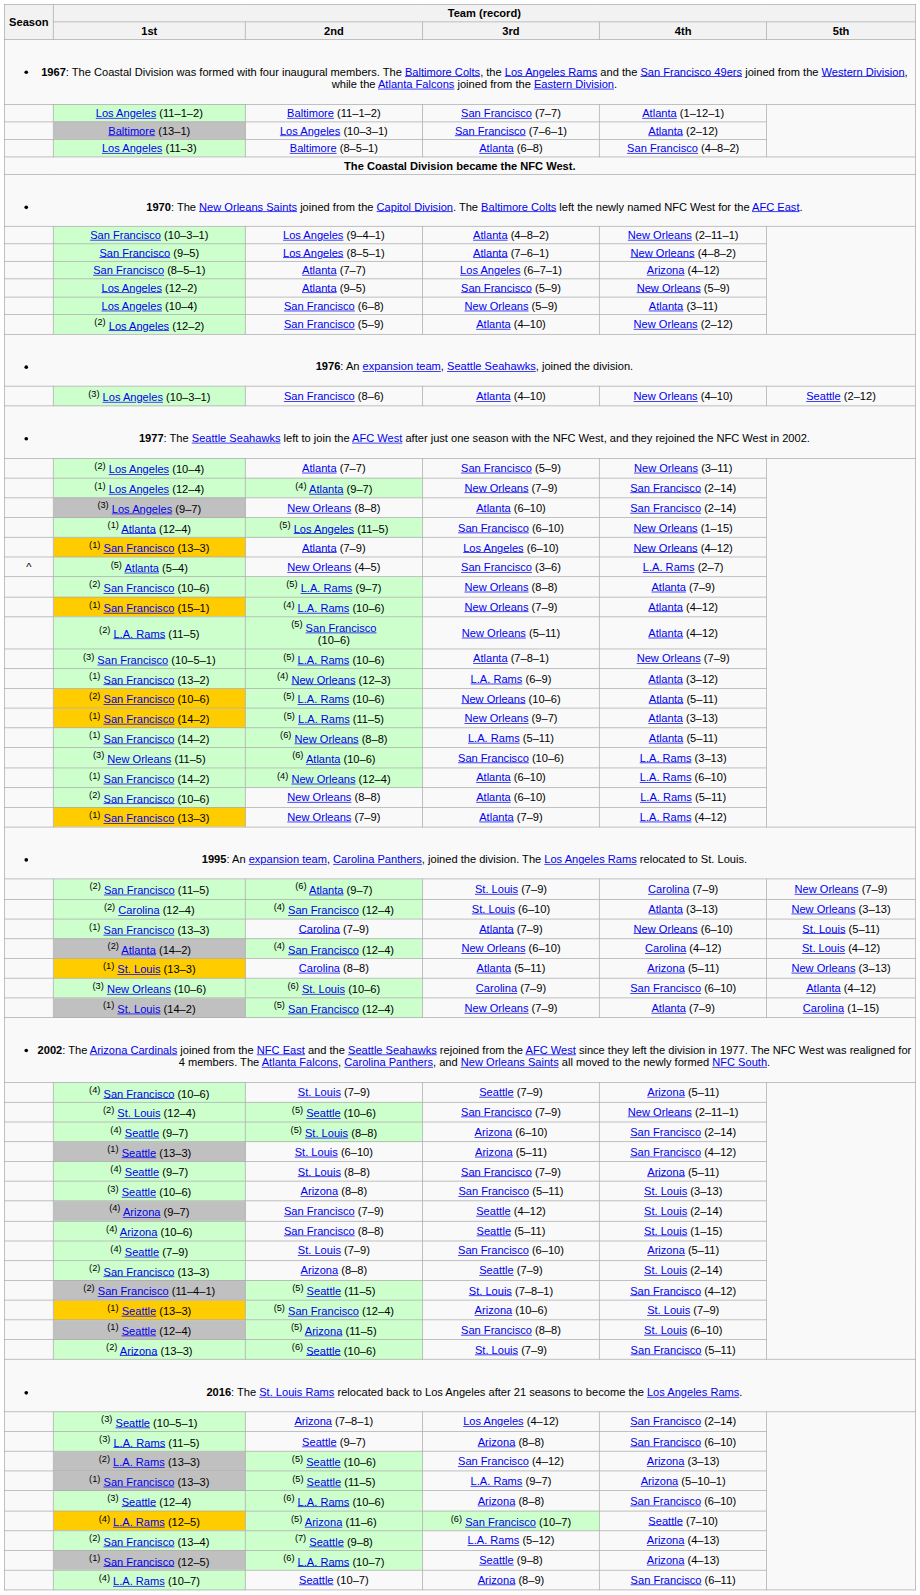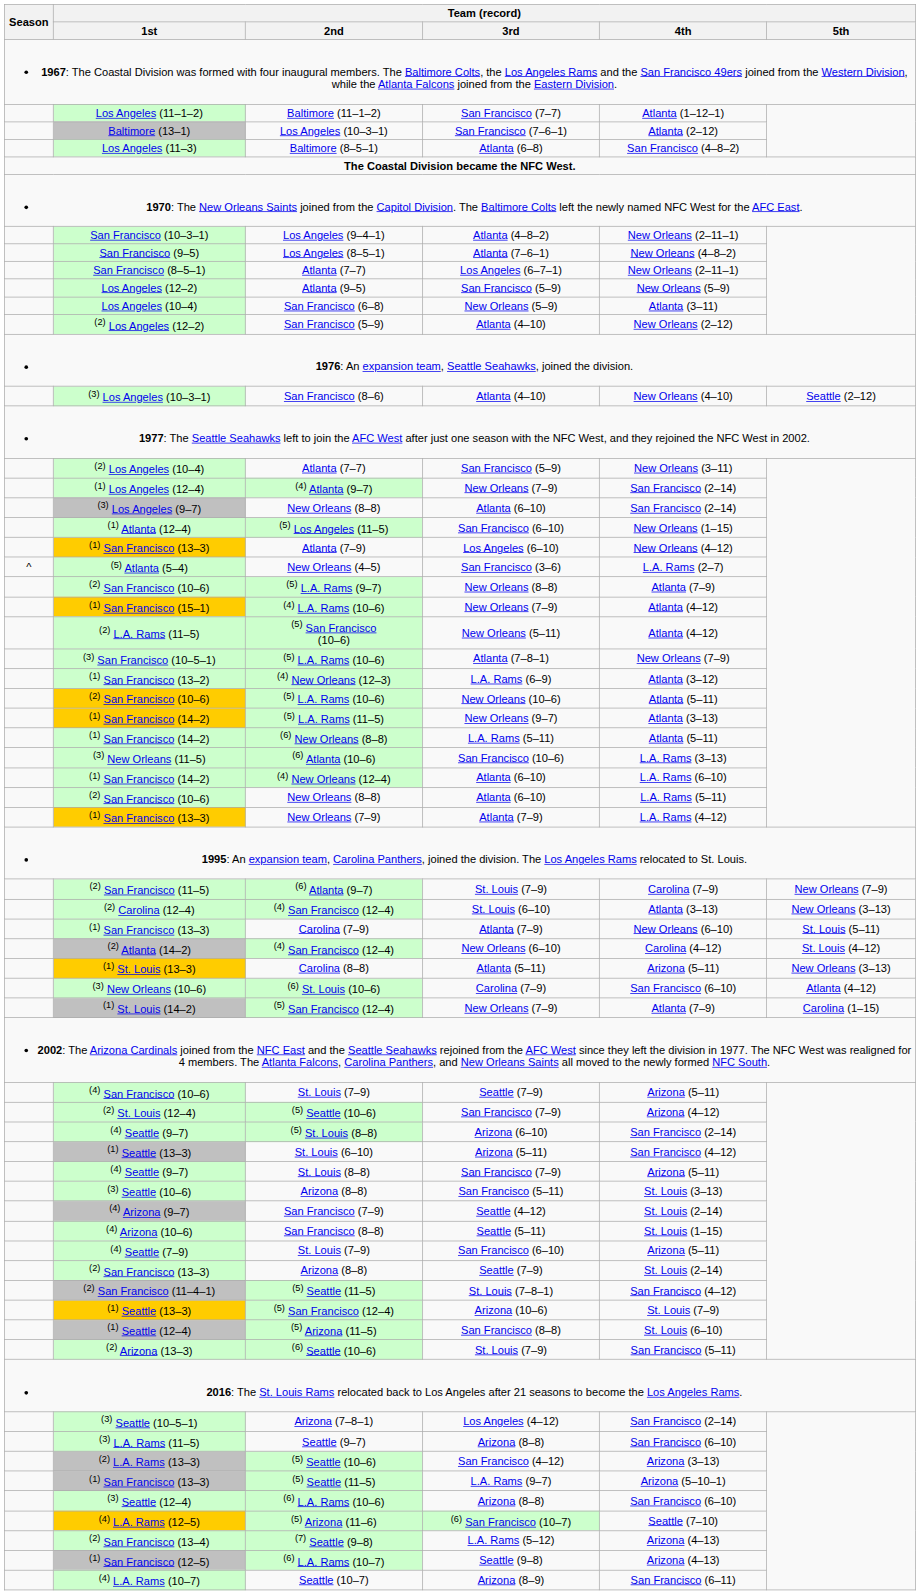San Francisco (8–5–1) | Team (record) / 4th: Arizona (4–12) -> New Orleans (2–11–1)
(2) St. Louis (12–4) | Team (record) / 4th: New Orleans (2–11–1) -> Arizona (4–12)
